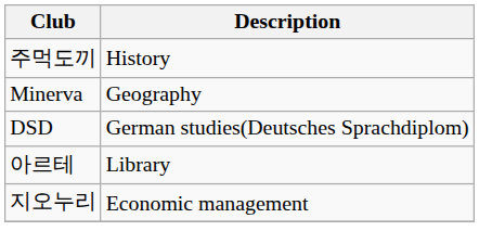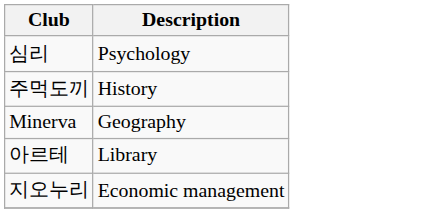+ row: 심리 | Psychology
- row: DSD | German studies(Deutsches Sprachdiplom)
